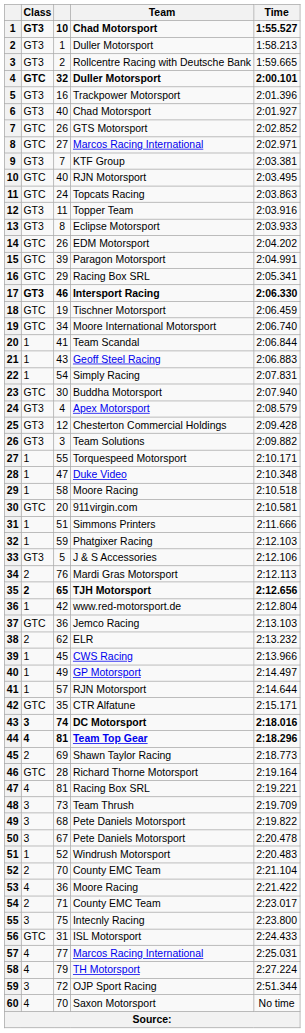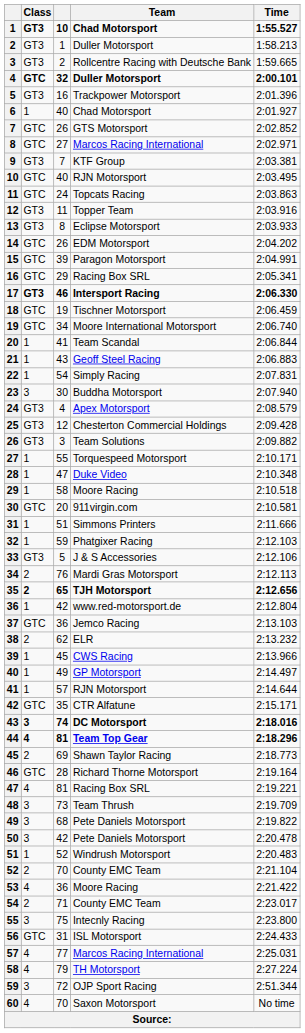6 | Class: GT3 -> 1
23 | Class: GTC -> 3
50 | column 3: 67 -> 42
